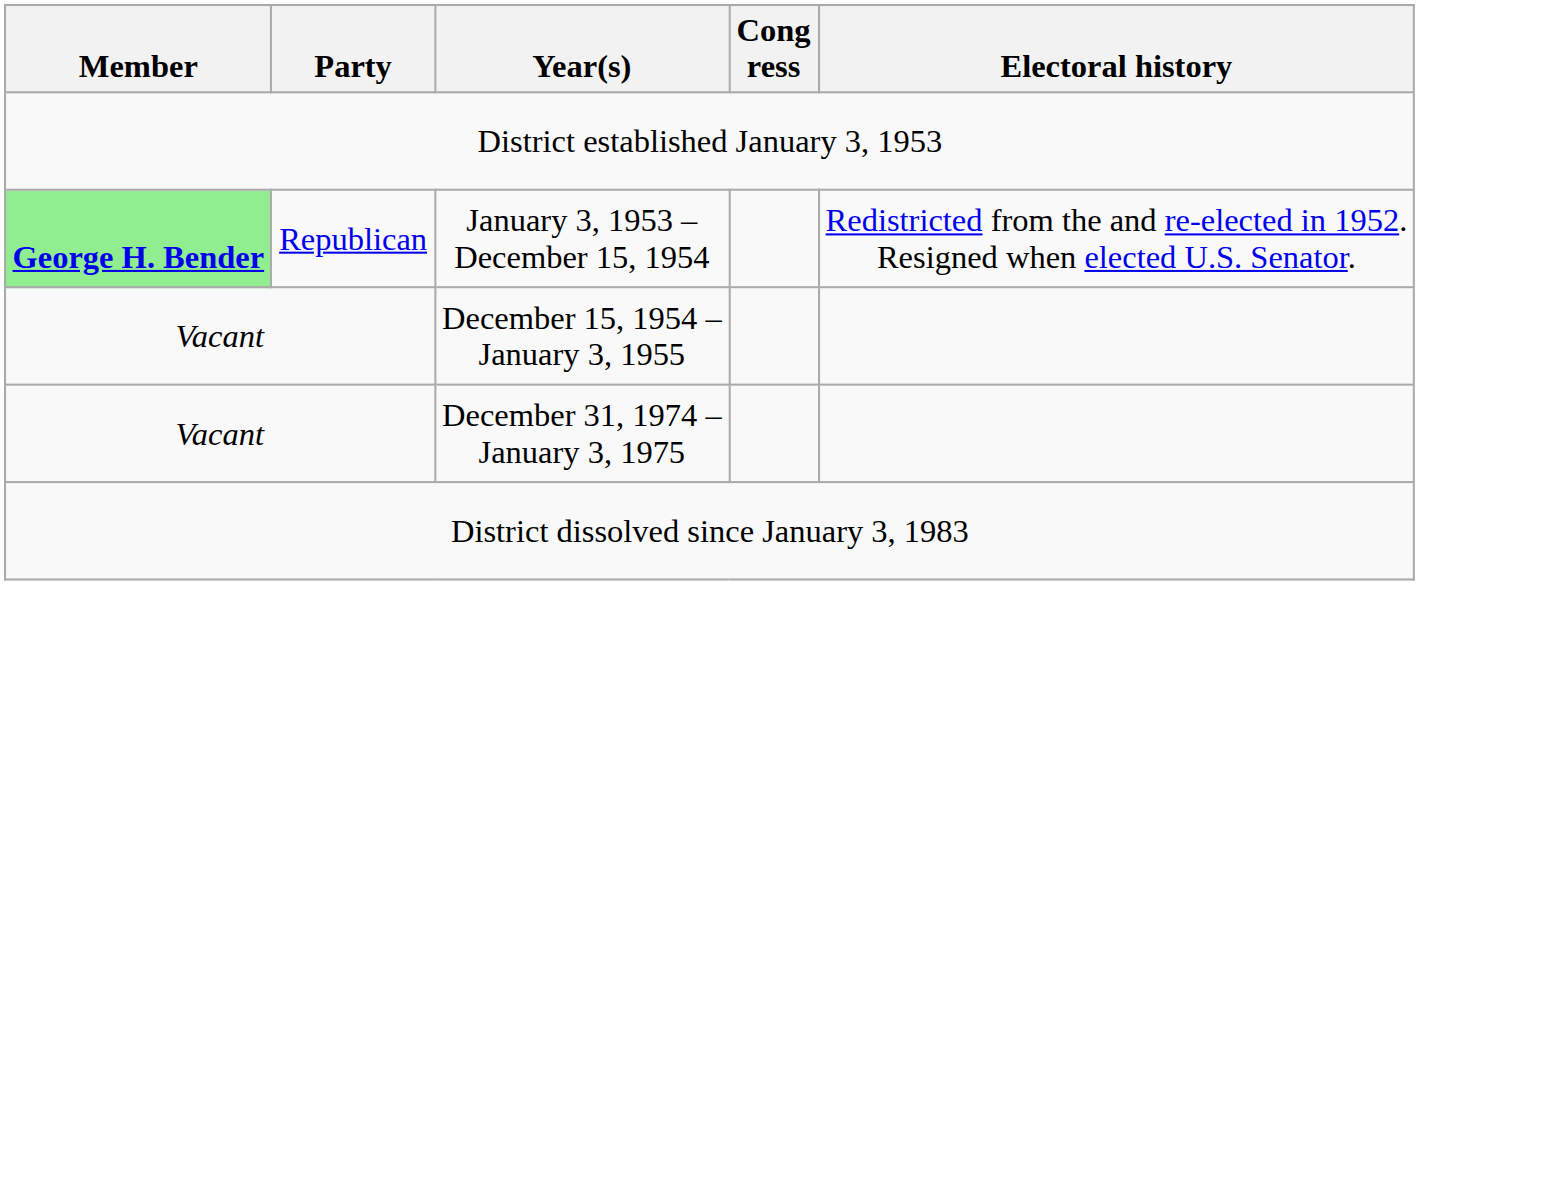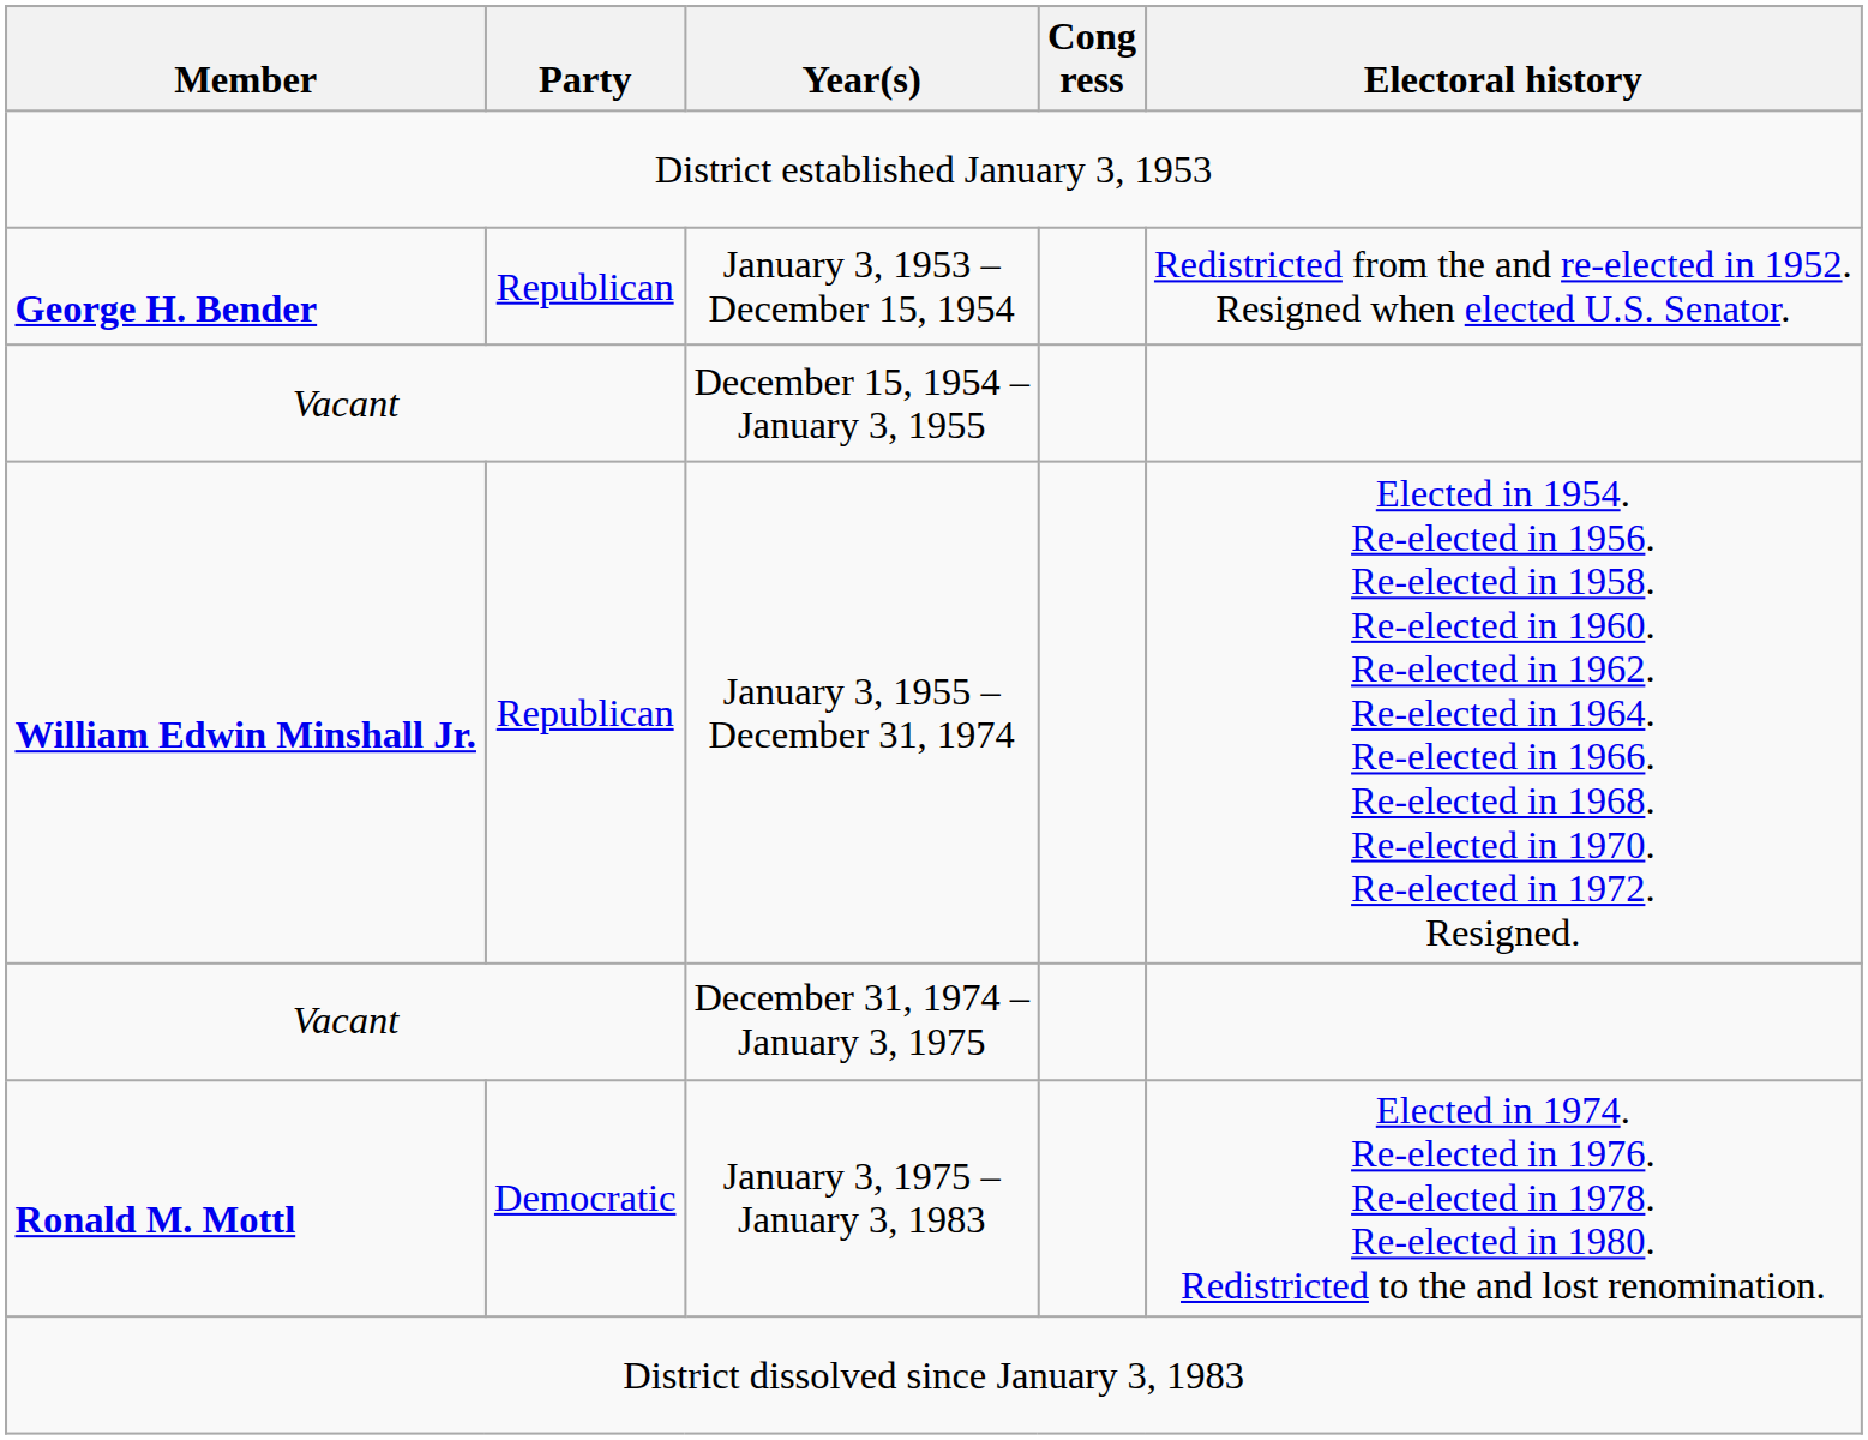January 3, 1953 – December 15, 1954 | Member: lightgreen background -> no background
+ row: William Edwin Minshall Jr. | Republican | January 3, 1955 – December 31, 1974 | Elected in 1954. Re-elected in 1956. Re-elected in 1958. Re-elected in 1960. Re-elected in 1962. Re-elected in 1964. Re-elected in 1966. Re-elected in 1968. Re-elected in 1970. Re-elected in 1972. Resigned.
+ row: Ronald M. Mottl | Democratic | January 3, 1975 – January 3, 1983 | Elected in 1974. Re-elected in 1976. Re-elected in 1978. Re-elected in 1980. Redistricted to the and lost renomination.
